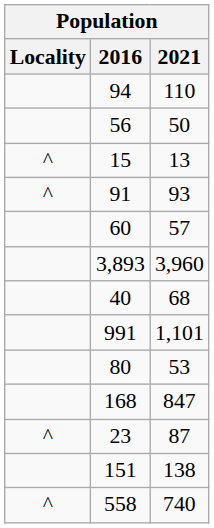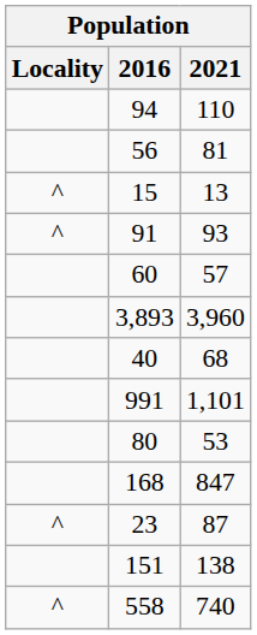56 | 2021: 50 -> 81
